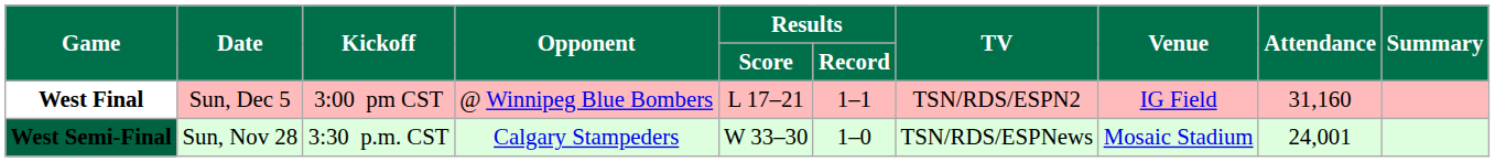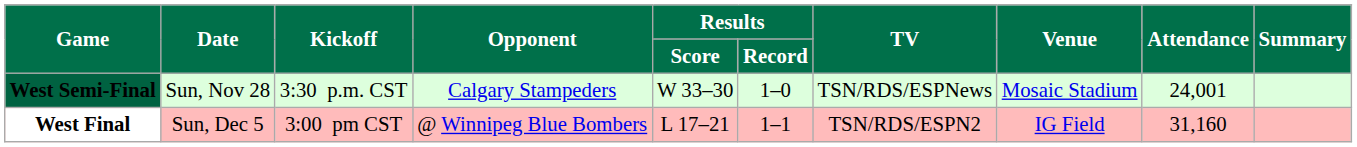rows swapped: West Semi-Final <-> West Final
